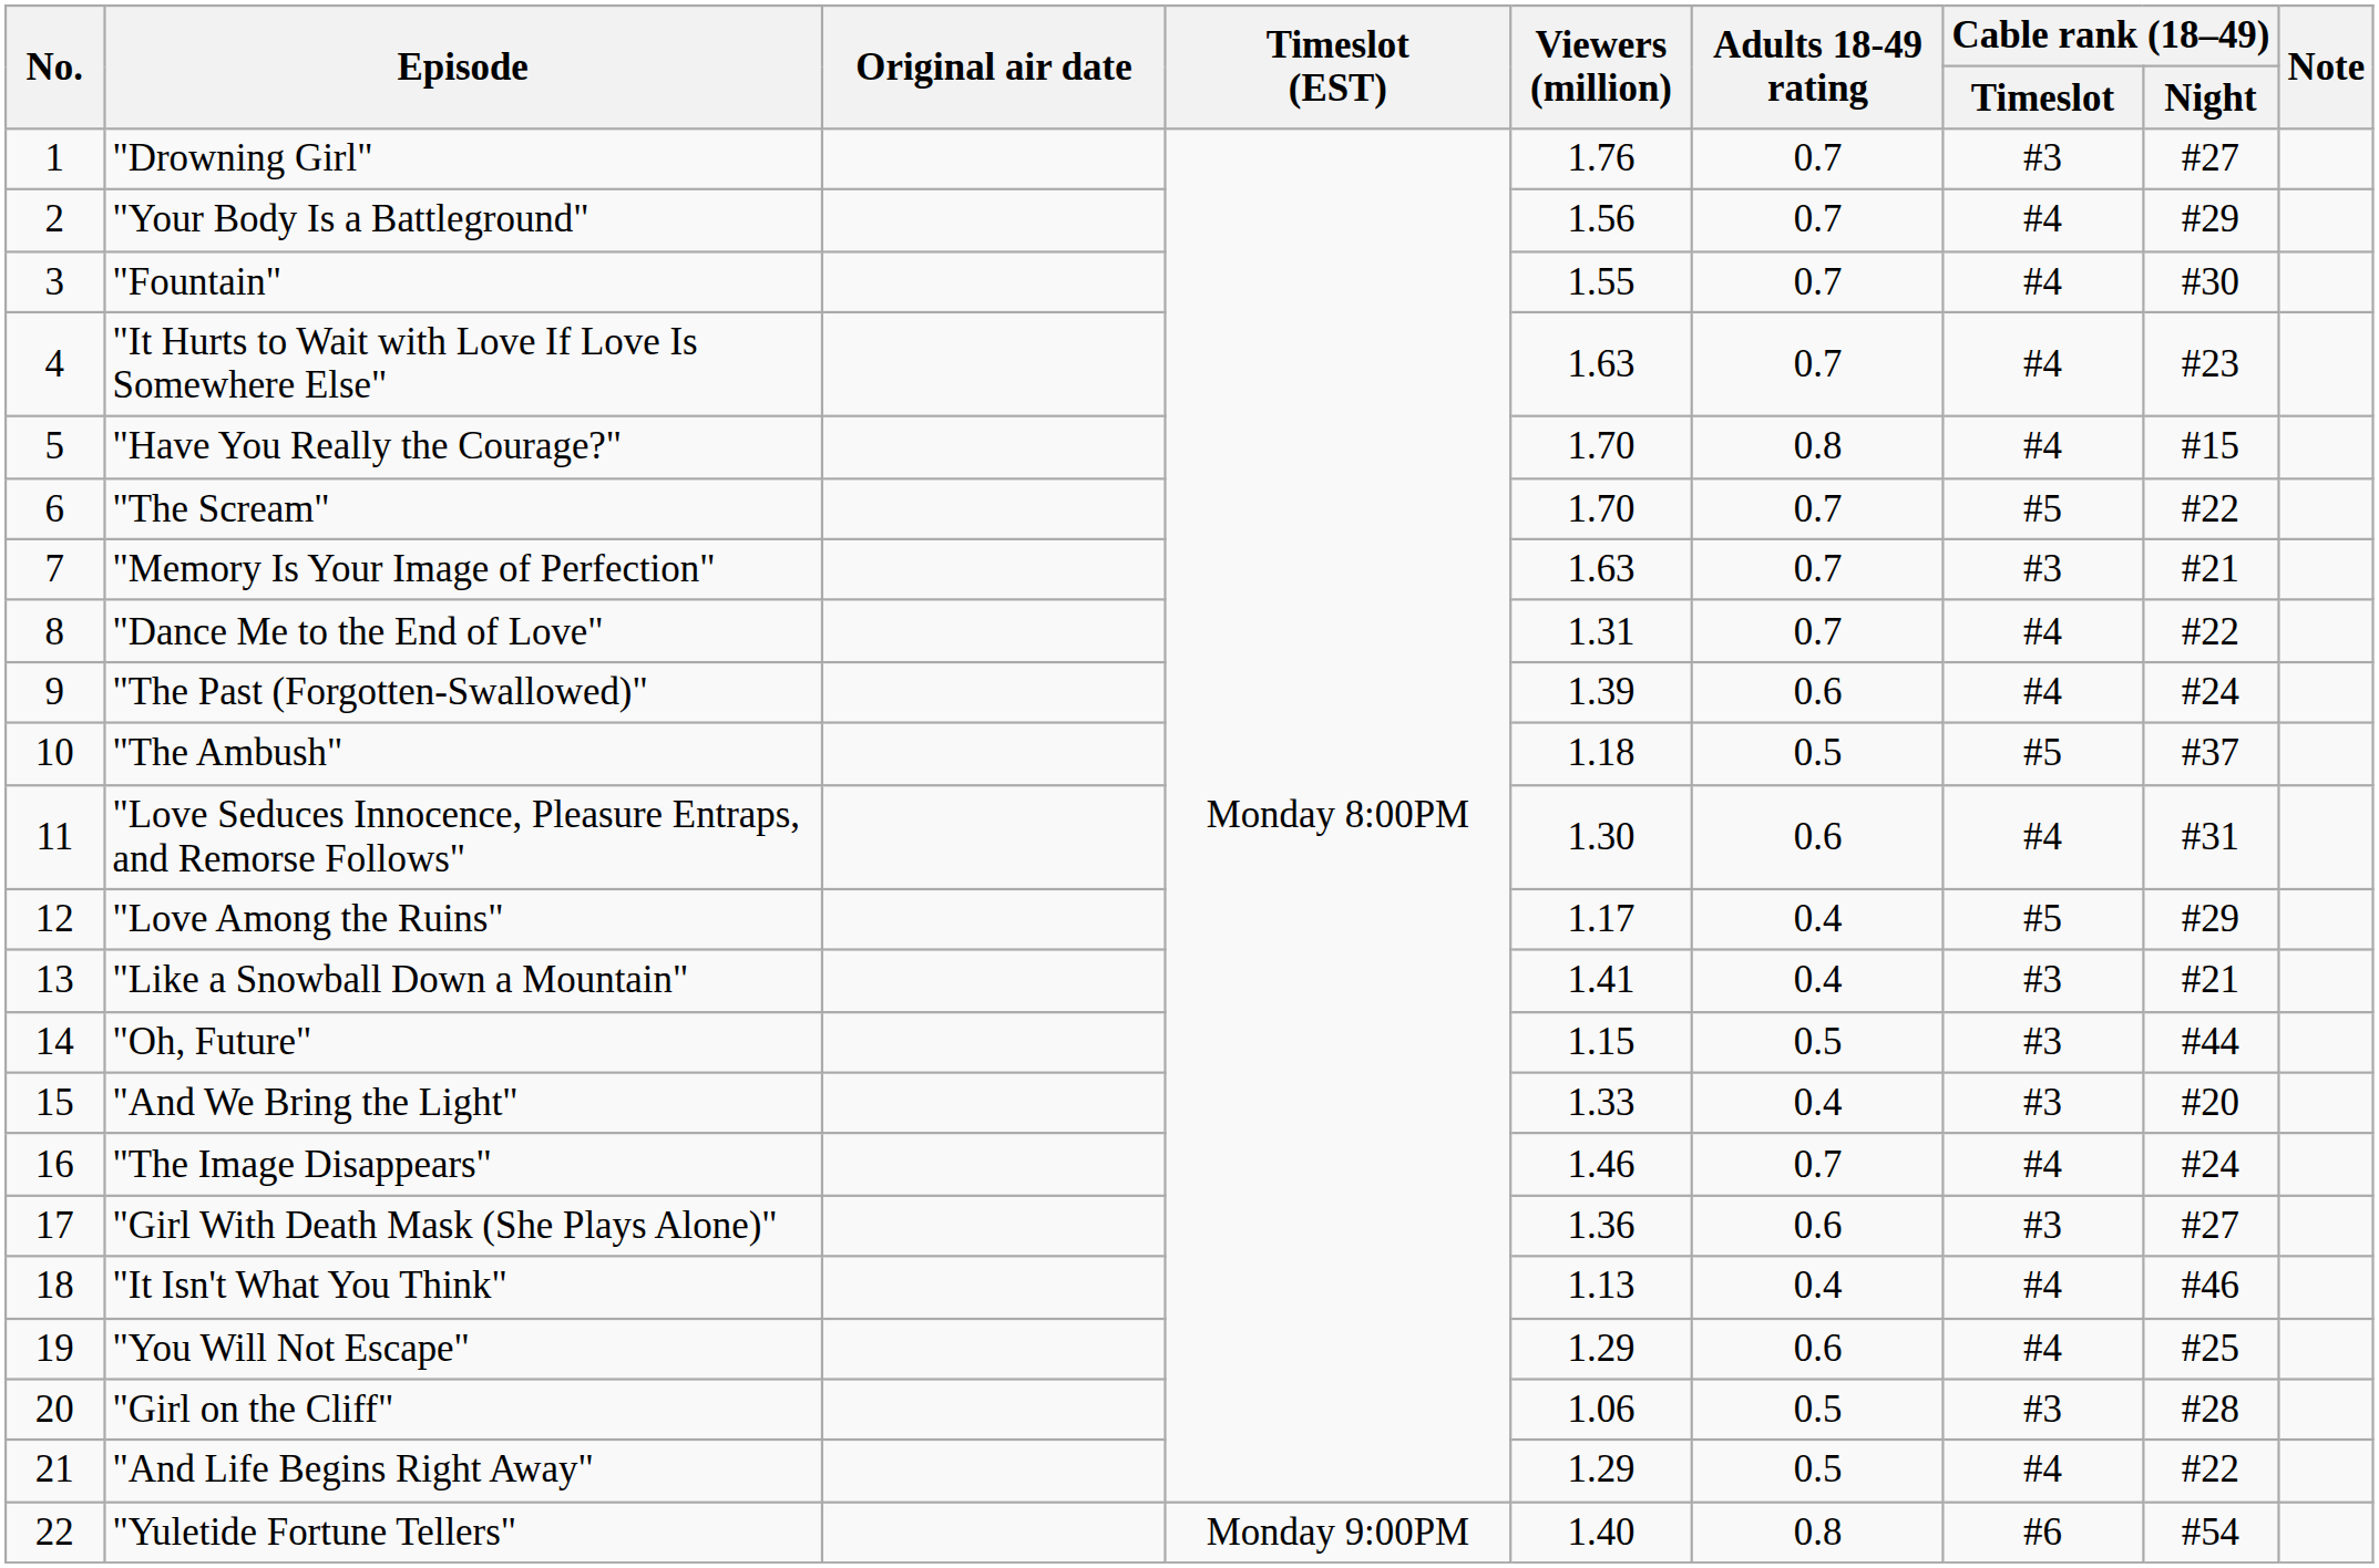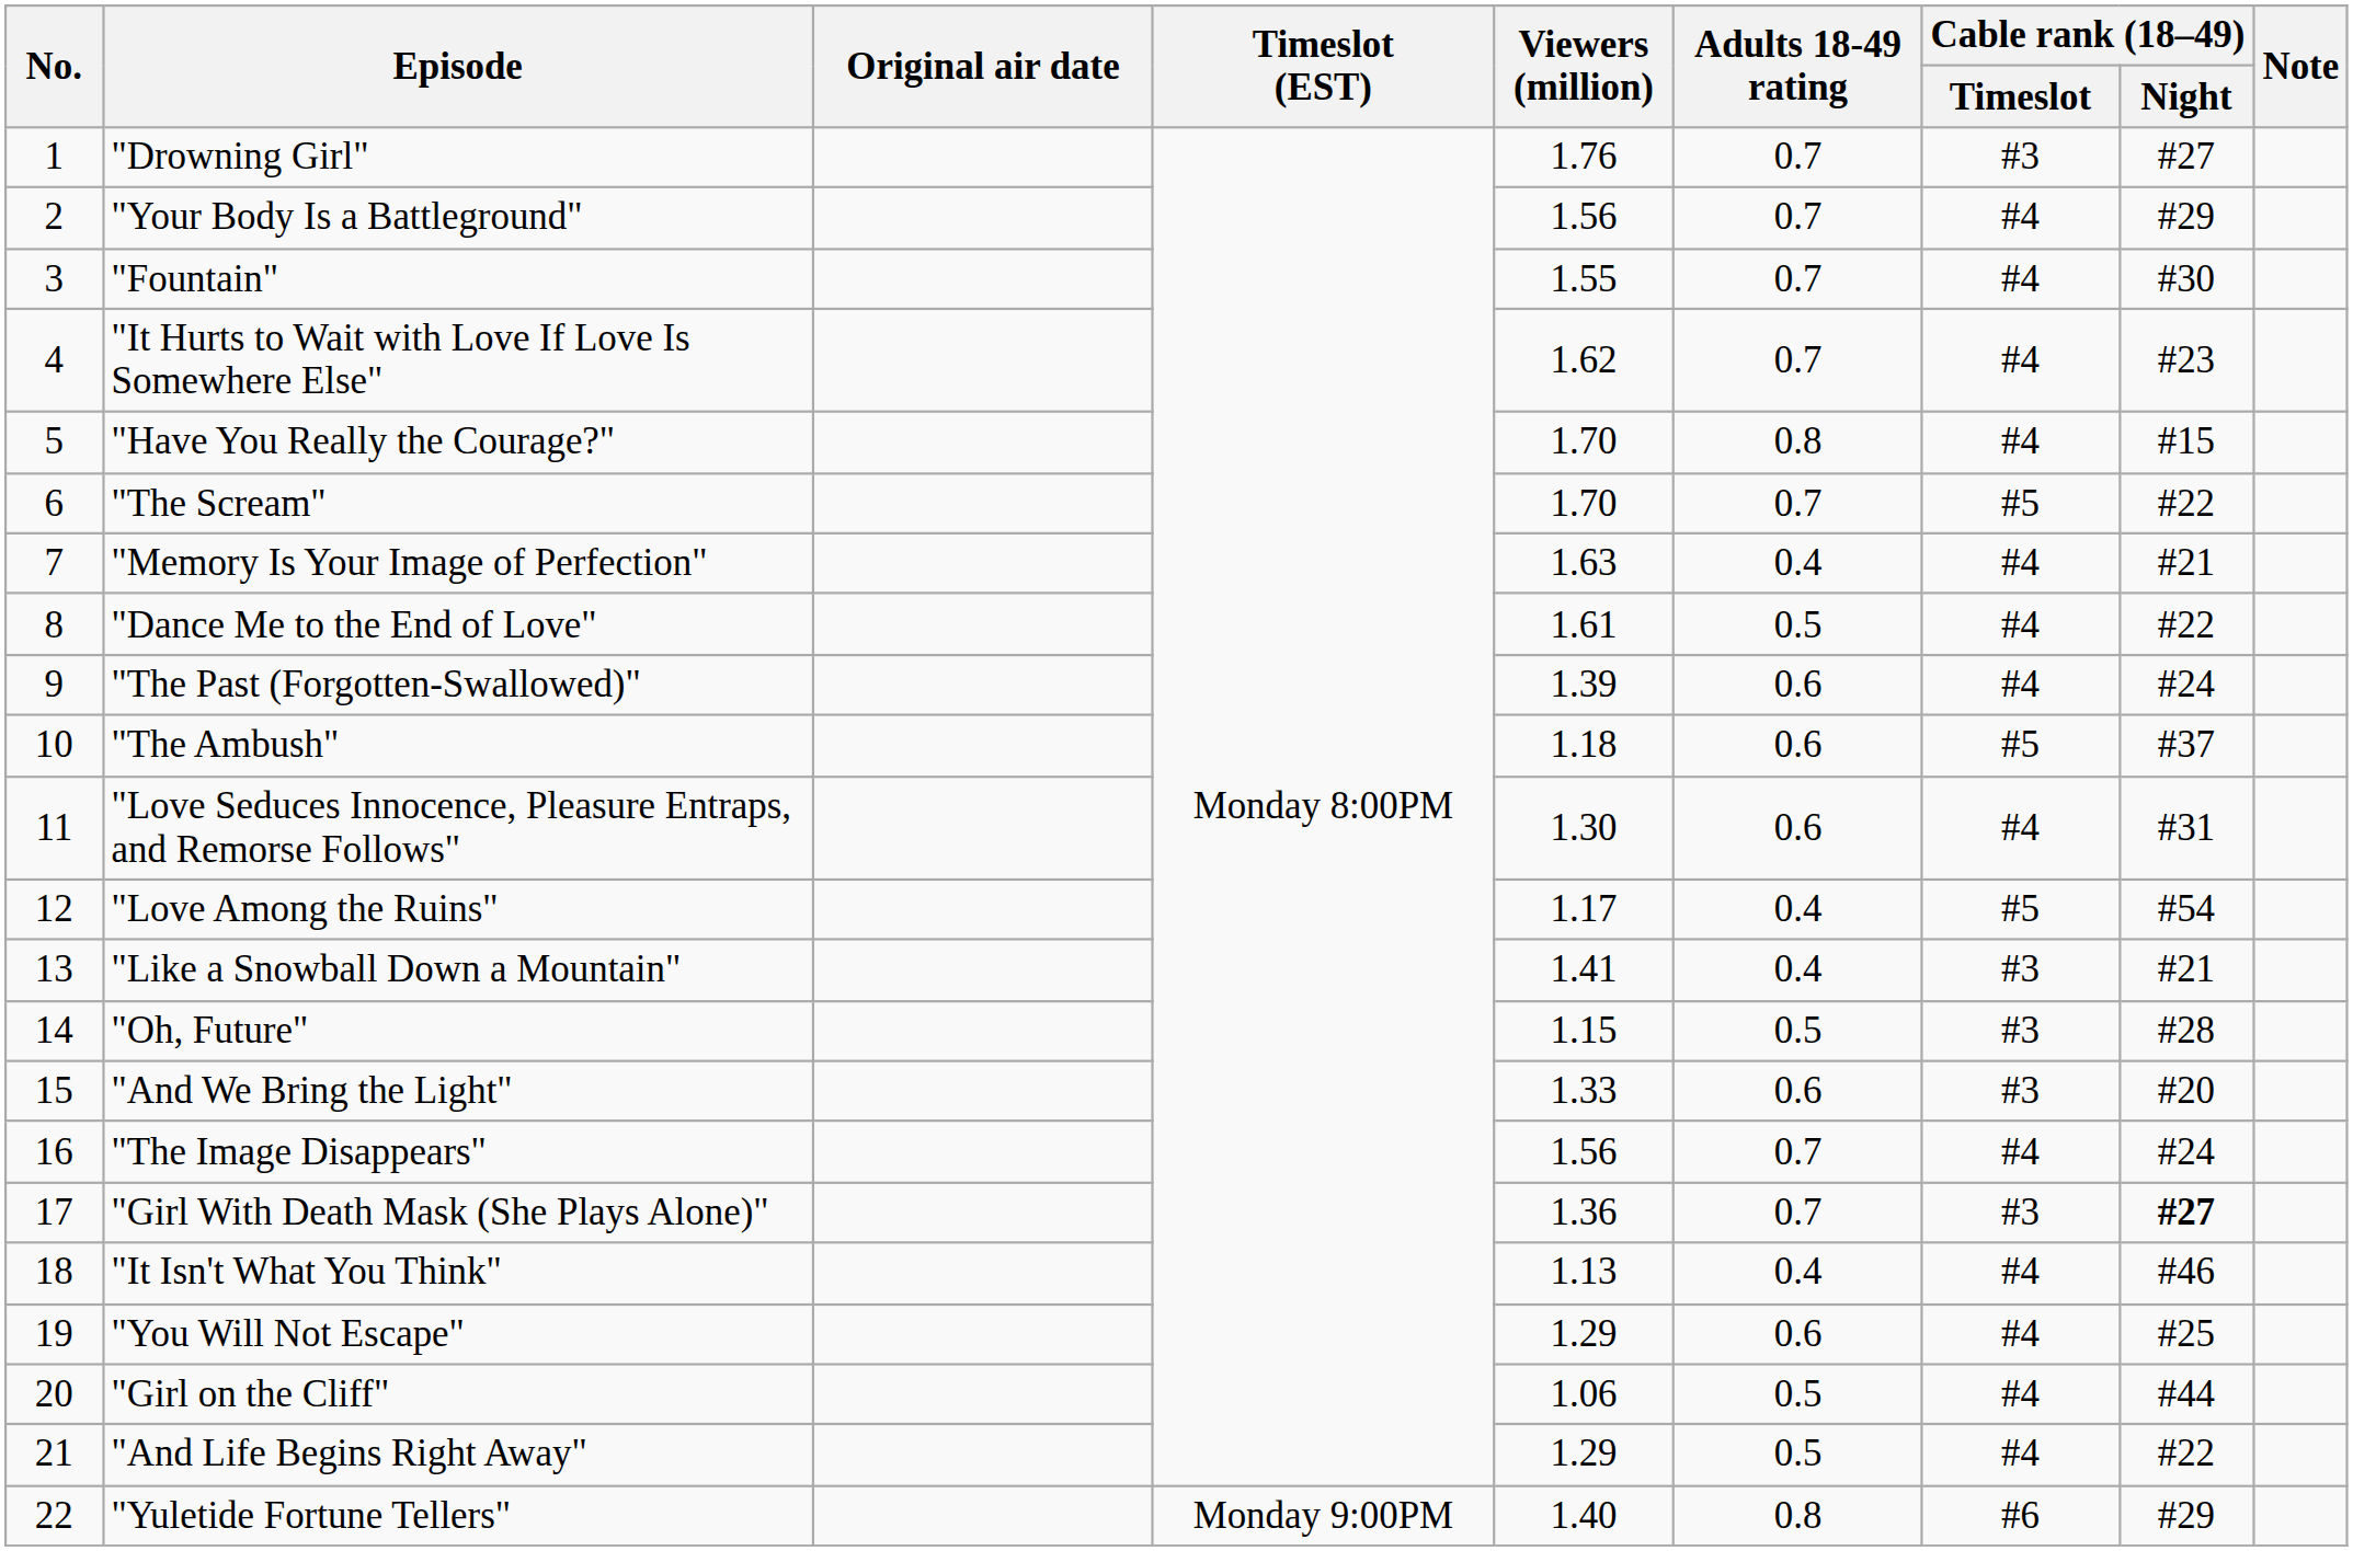"It Hurts to Wait with Love If Love Is Somewhere Else" | Viewers (million): 1.63 -> 1.62
"Memory Is Your Image of Perfection" | Adults 18-49 rating: 0.7 -> 0.4
"Memory Is Your Image of Perfection" | Cable rank (18–49) / Timeslot: #3 -> #4
"Dance Me to the End of Love" | Viewers (million): 1.31 -> 1.61
"Dance Me to the End of Love" | Adults 18-49 rating: 0.7 -> 0.5
"The Ambush" | Adults 18-49 rating: 0.5 -> 0.6
"Love Among the Ruins" | Cable rank (18–49) / Night: #29 -> #54
"Oh, Future" | Cable rank (18–49) / Night: #44 -> #28
"And We Bring the Light" | Adults 18-49 rating: 0.4 -> 0.6
"The Image Disappears" | Viewers (million): 1.46 -> 1.56
"Girl With Death Mask (She Plays Alone)" | Adults 18-49 rating: 0.6 -> 0.7
"Girl With Death Mask (She Plays Alone)" | Cable rank (18–49) / Night: normal -> bold
"Girl on the Cliff" | Cable rank (18–49) / Timeslot: #3 -> #4
"Girl on the Cliff" | Cable rank (18–49) / Night: #28 -> #44
"Yuletide Fortune Tellers" | Cable rank (18–49) / Night: #54 -> #29
